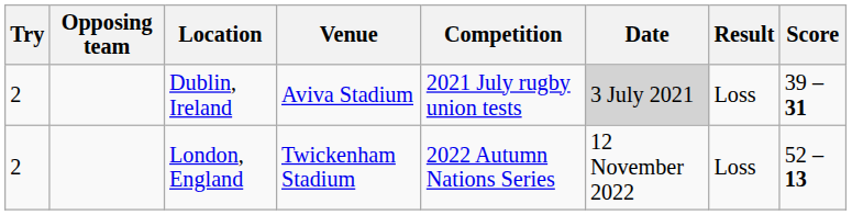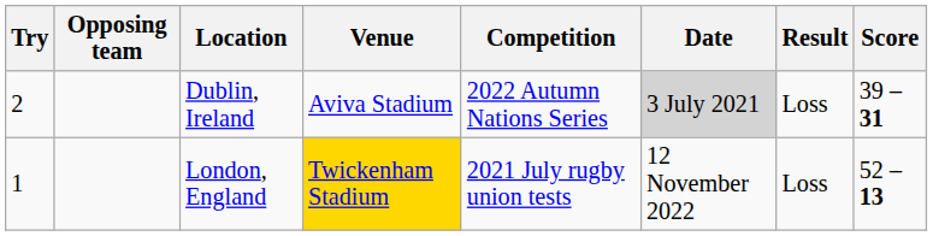Dublin, Ireland | Competition: 2021 July rugby union tests -> 2022 Autumn Nations Series
London, England | Try: 2 -> 1
London, England | Venue: no background -> gold background
London, England | Competition: 2022 Autumn Nations Series -> 2021 July rugby union tests
